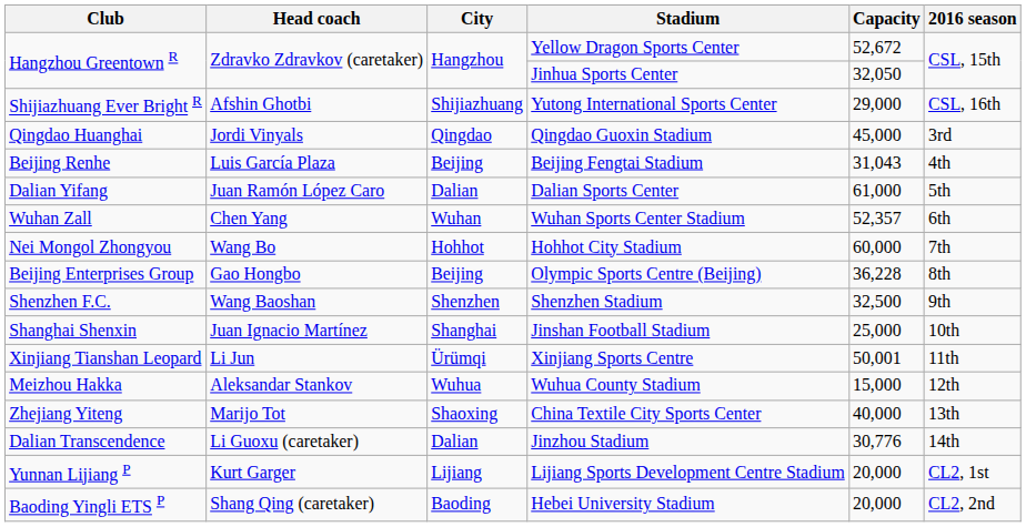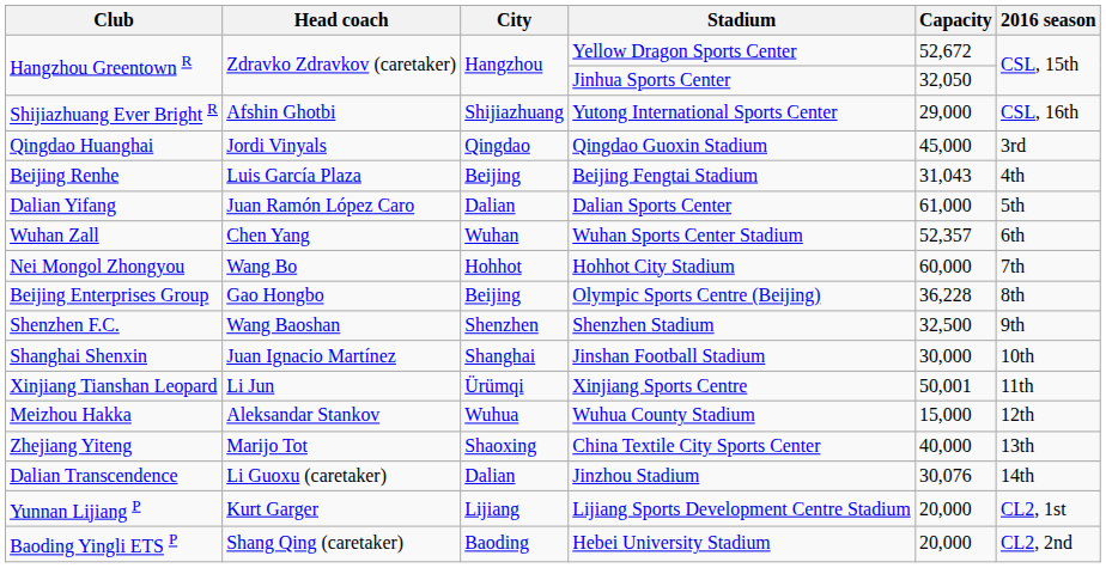Jinshan Football Stadium | Capacity: 25,000 -> 30,000
Jinzhou Stadium | Capacity: 30,776 -> 30,076
